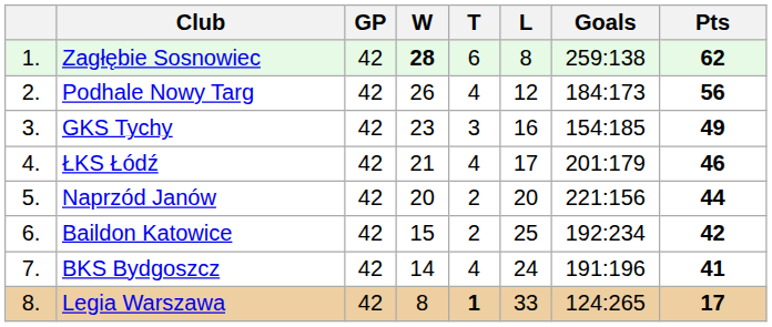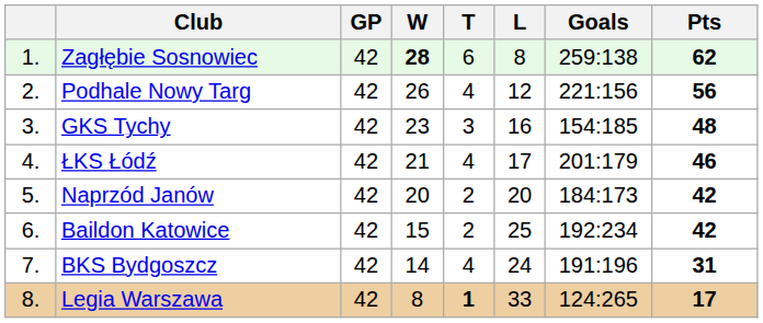Podhale Nowy Targ | Goals: 184:173 -> 221:156
GKS Tychy | Pts: 49 -> 48
Naprzód Janów | Goals: 221:156 -> 184:173
Naprzód Janów | Pts: 44 -> 42
BKS Bydgoszcz | Pts: 41 -> 31
